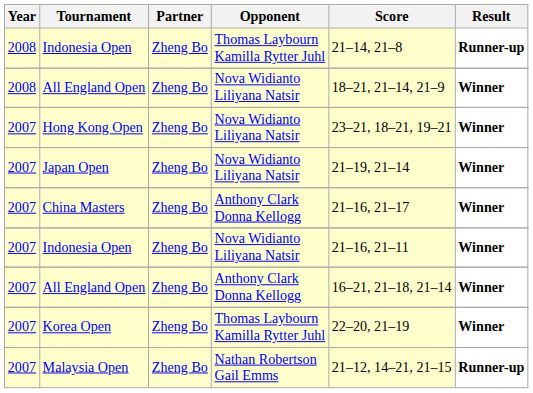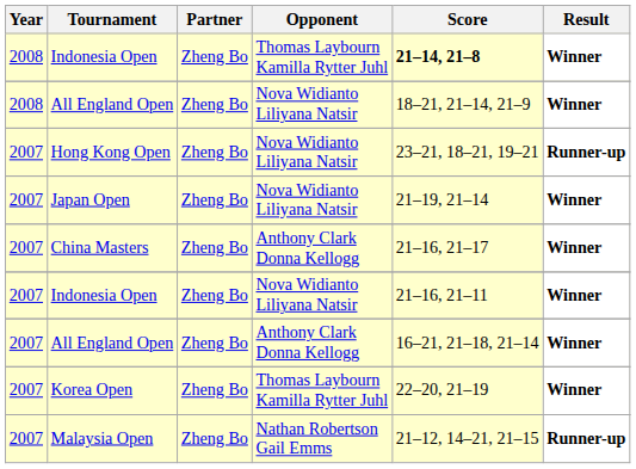Indonesia Open / Thomas Laybourn Kamilla Rytter Juhl | Score: normal -> bold
Indonesia Open / Thomas Laybourn Kamilla Rytter Juhl | Result: Runner-up -> Winner
Hong Kong Open | Result: Winner -> Runner-up
